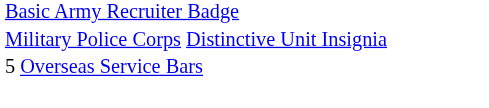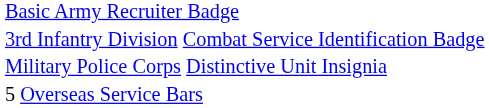+ row: 3rd Infantry Division Combat Service Identification Badge
